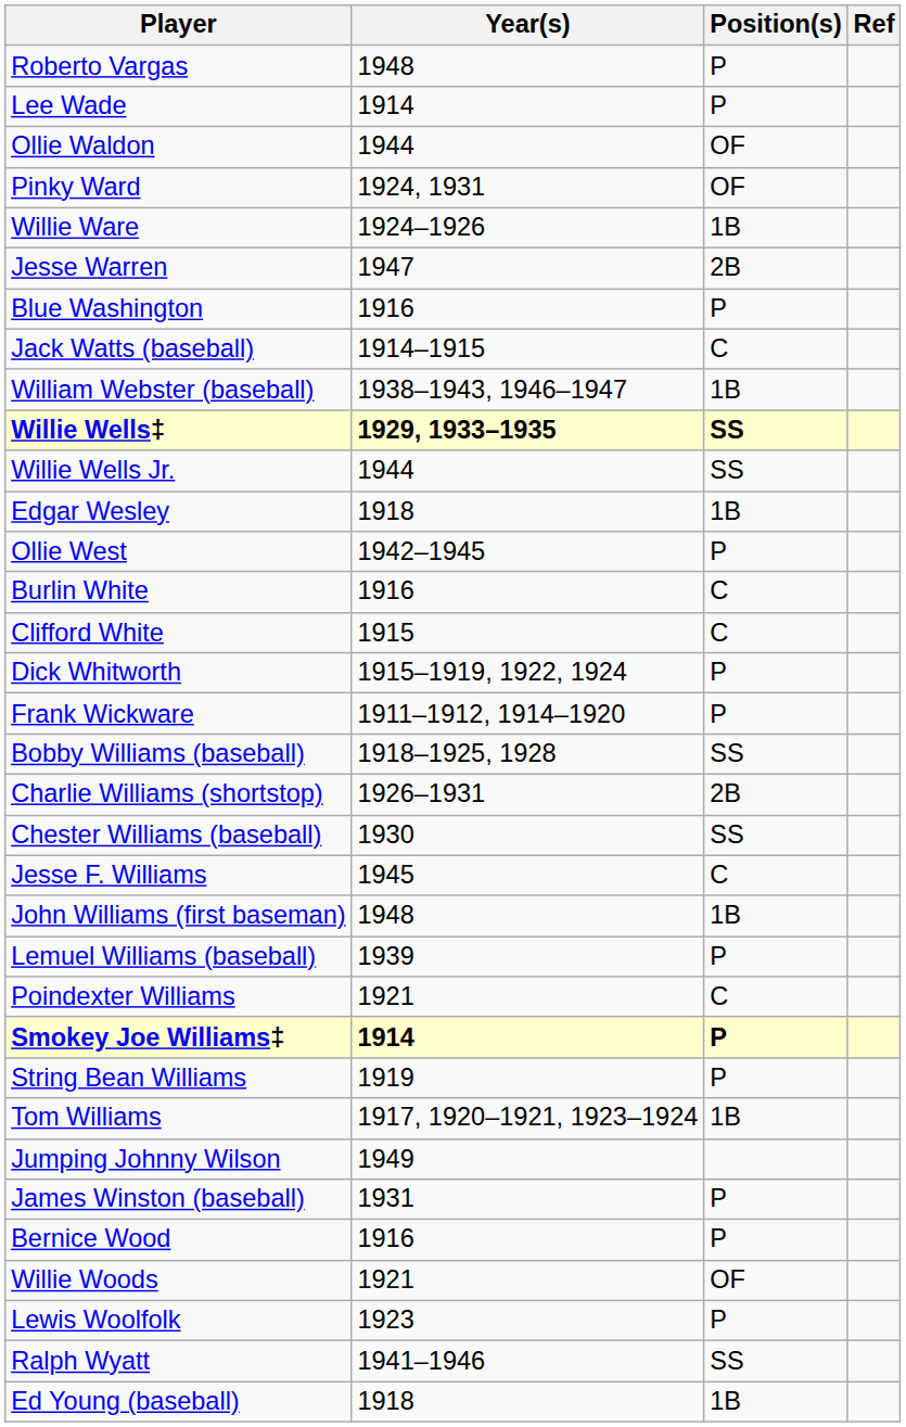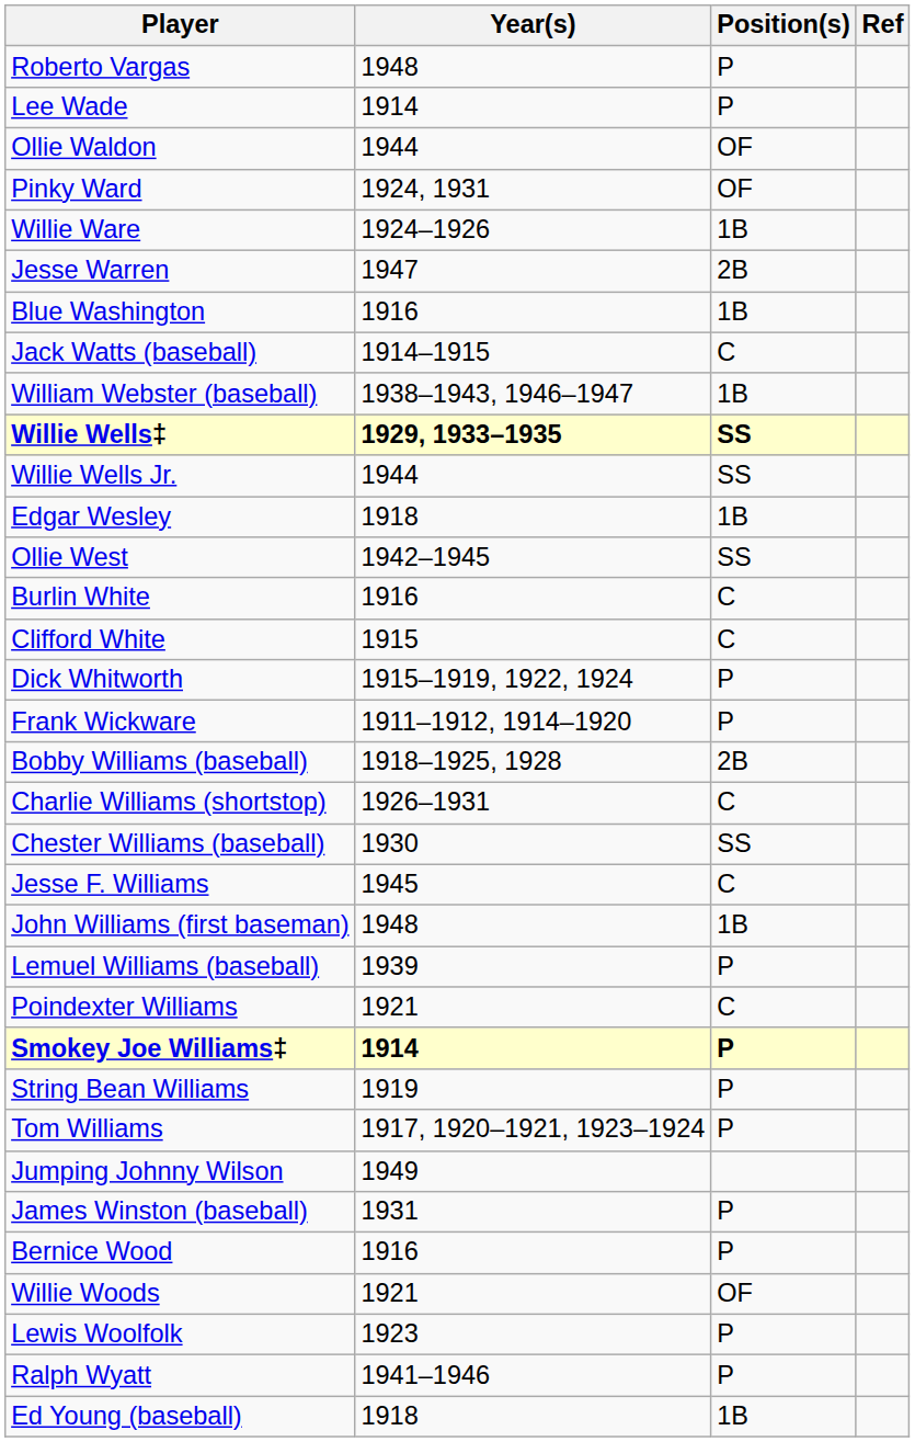Blue Washington | Position(s): P -> 1B
Ollie West | Position(s): P -> SS
Bobby Williams (baseball) | Position(s): SS -> 2B
Charlie Williams (shortstop) | Position(s): 2B -> C
Tom Williams | Position(s): 1B -> P
Ralph Wyatt | Position(s): SS -> P
